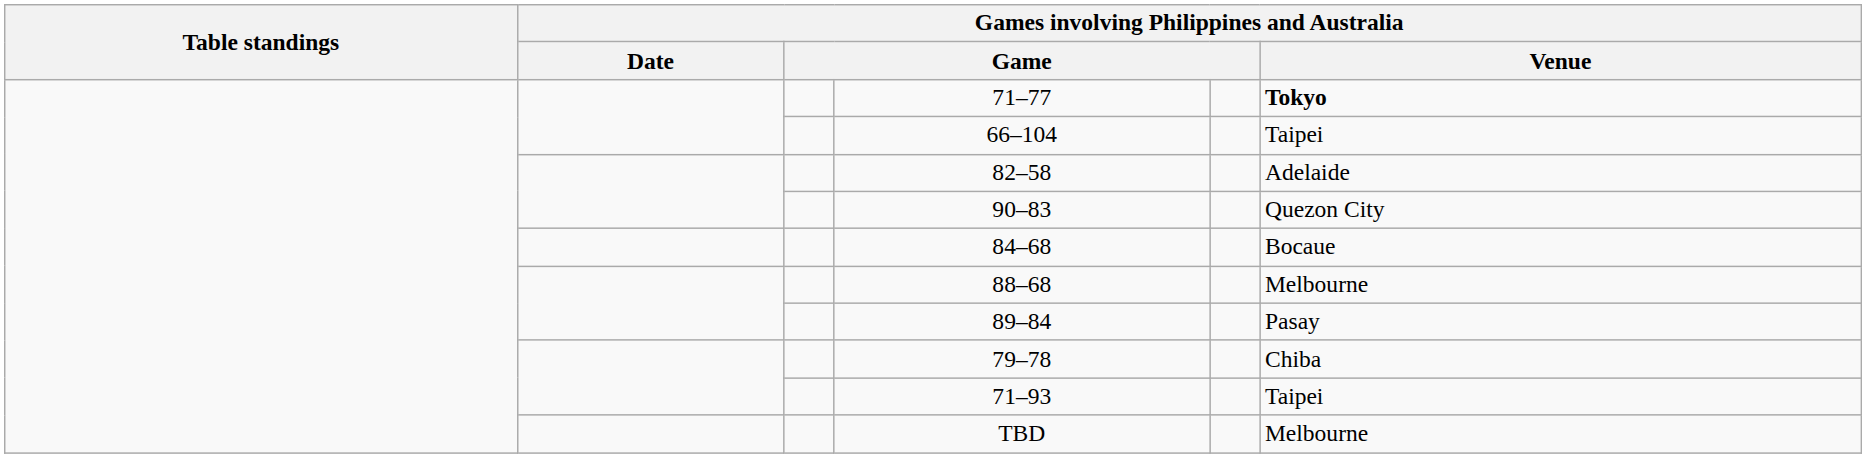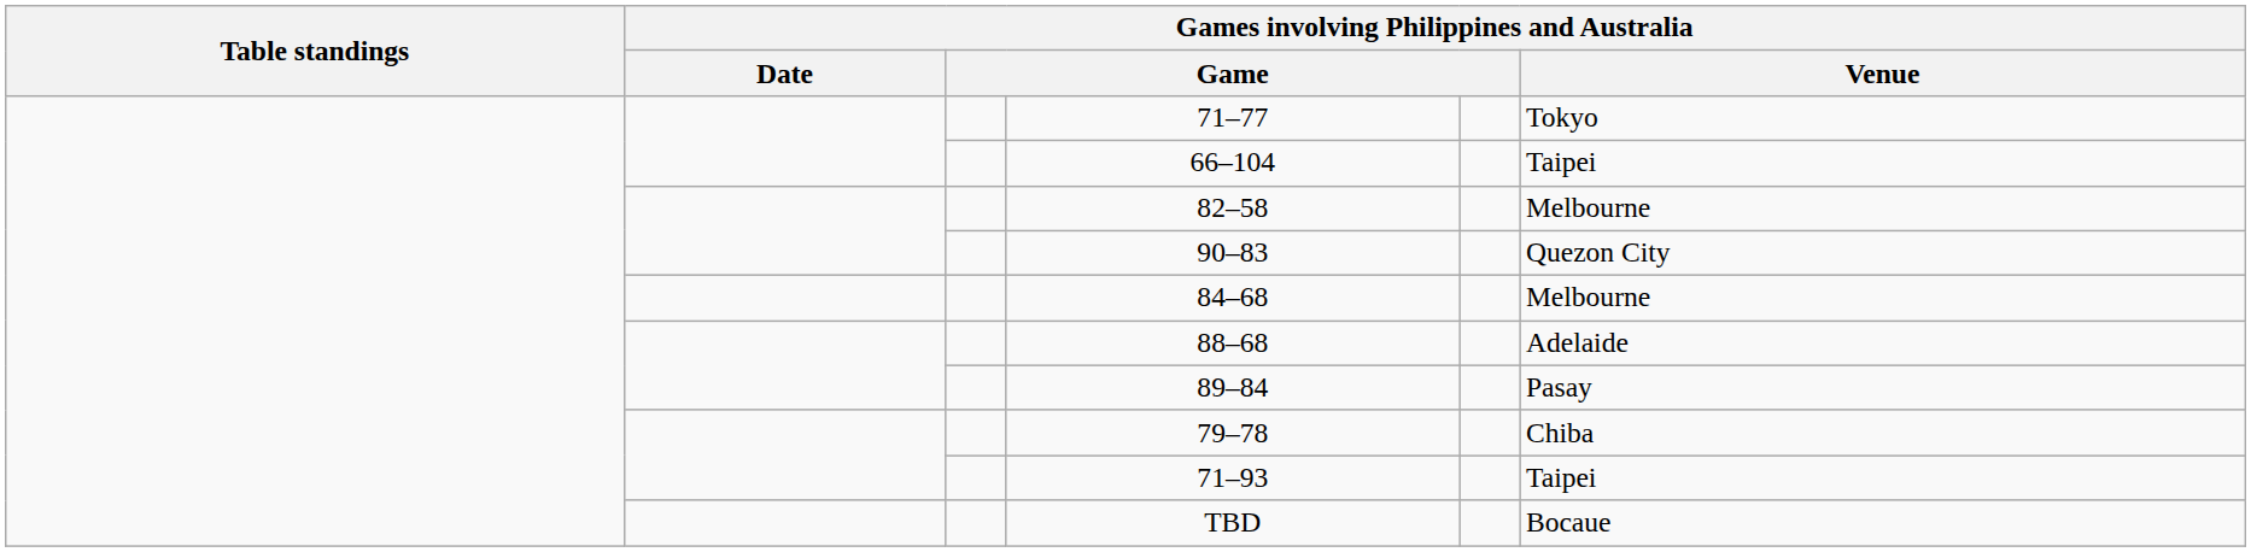71–77 | Games involving Philippines and Australia / Venue: bold -> normal
82–58 | Games involving Philippines and Australia / Venue: Adelaide -> Melbourne
84–68 | Games involving Philippines and Australia / Venue: Bocaue -> Melbourne
88–68 | Games involving Philippines and Australia / Venue: Melbourne -> Adelaide
TBD | Games involving Philippines and Australia / Venue: Melbourne -> Bocaue
